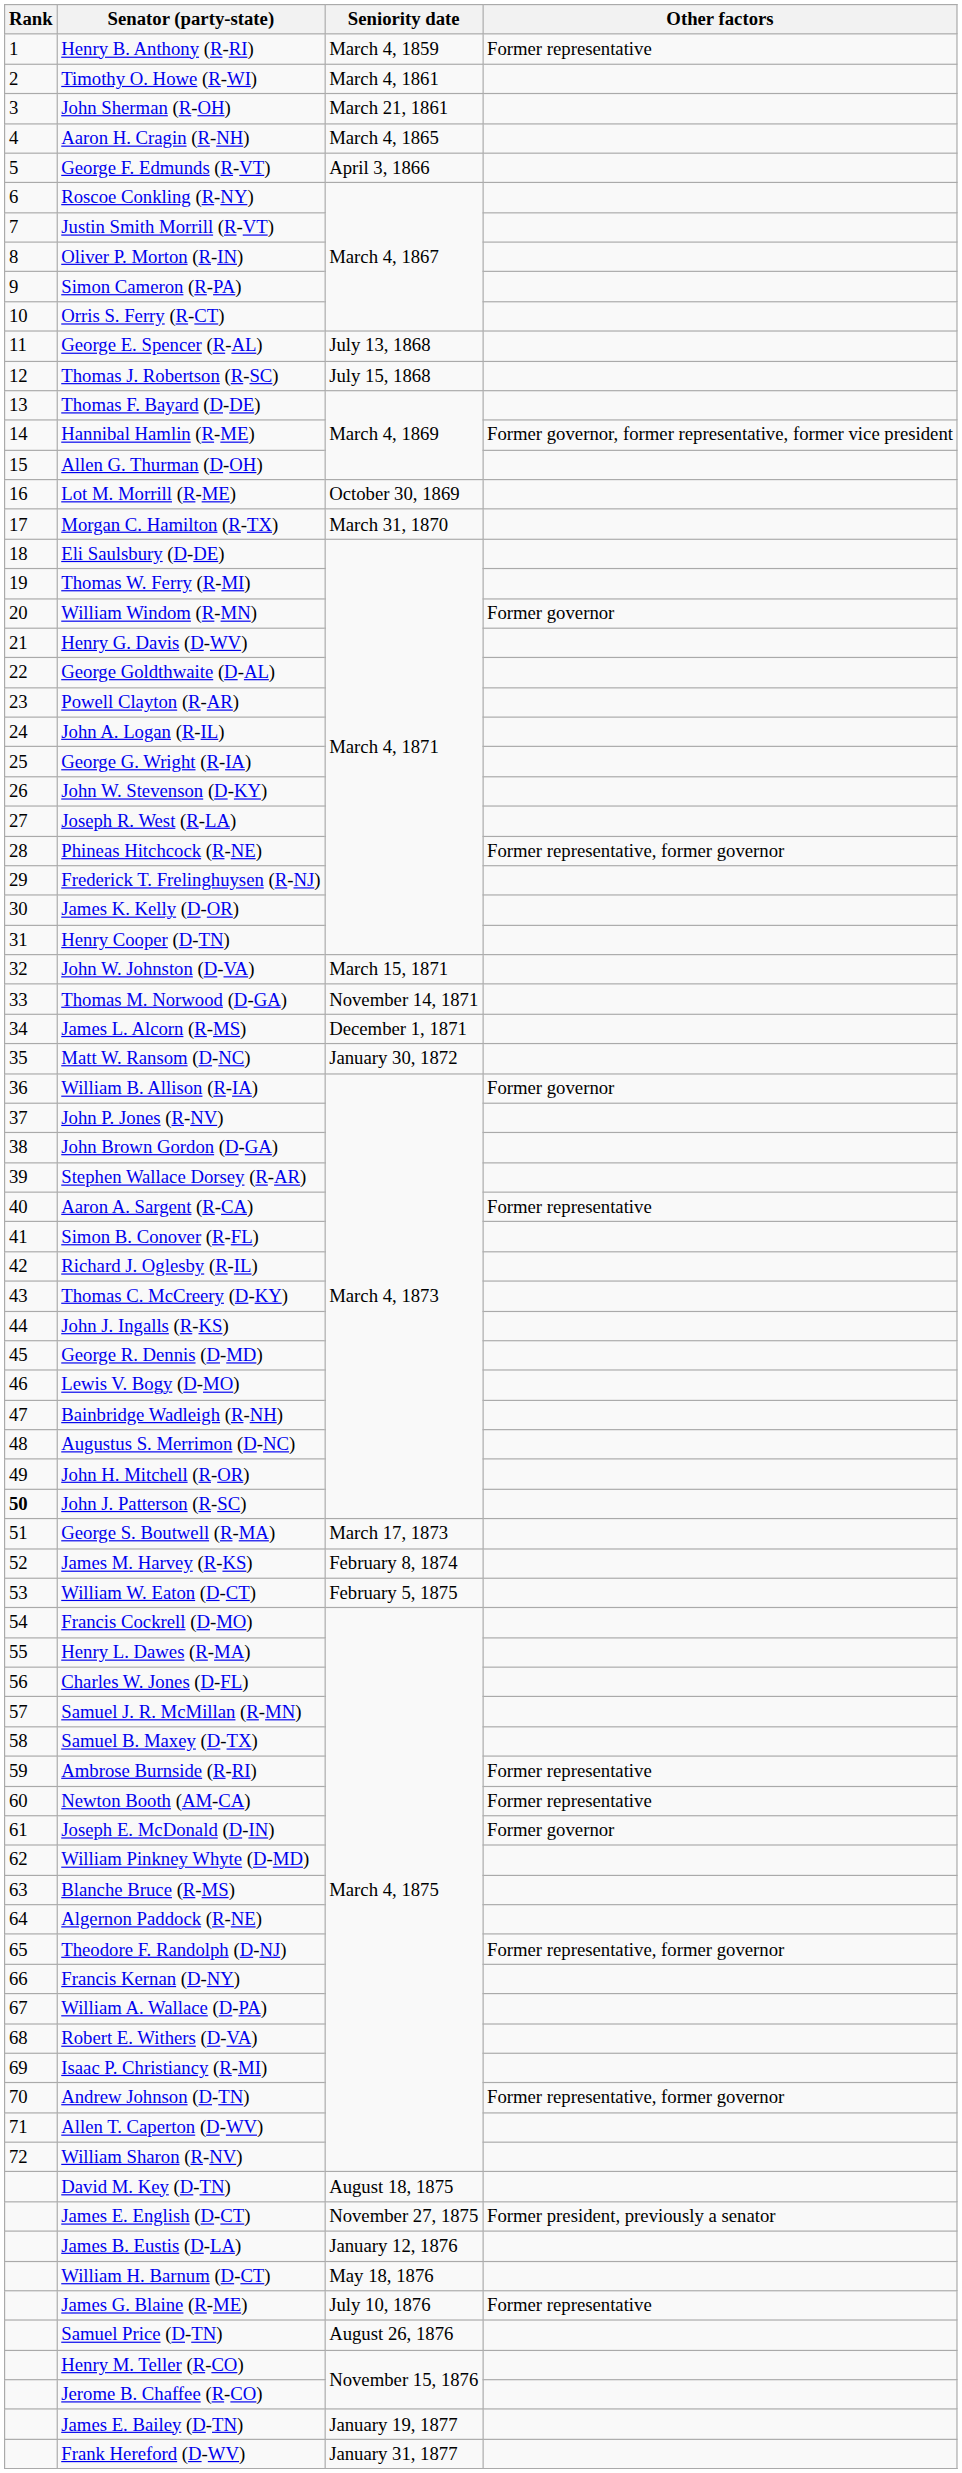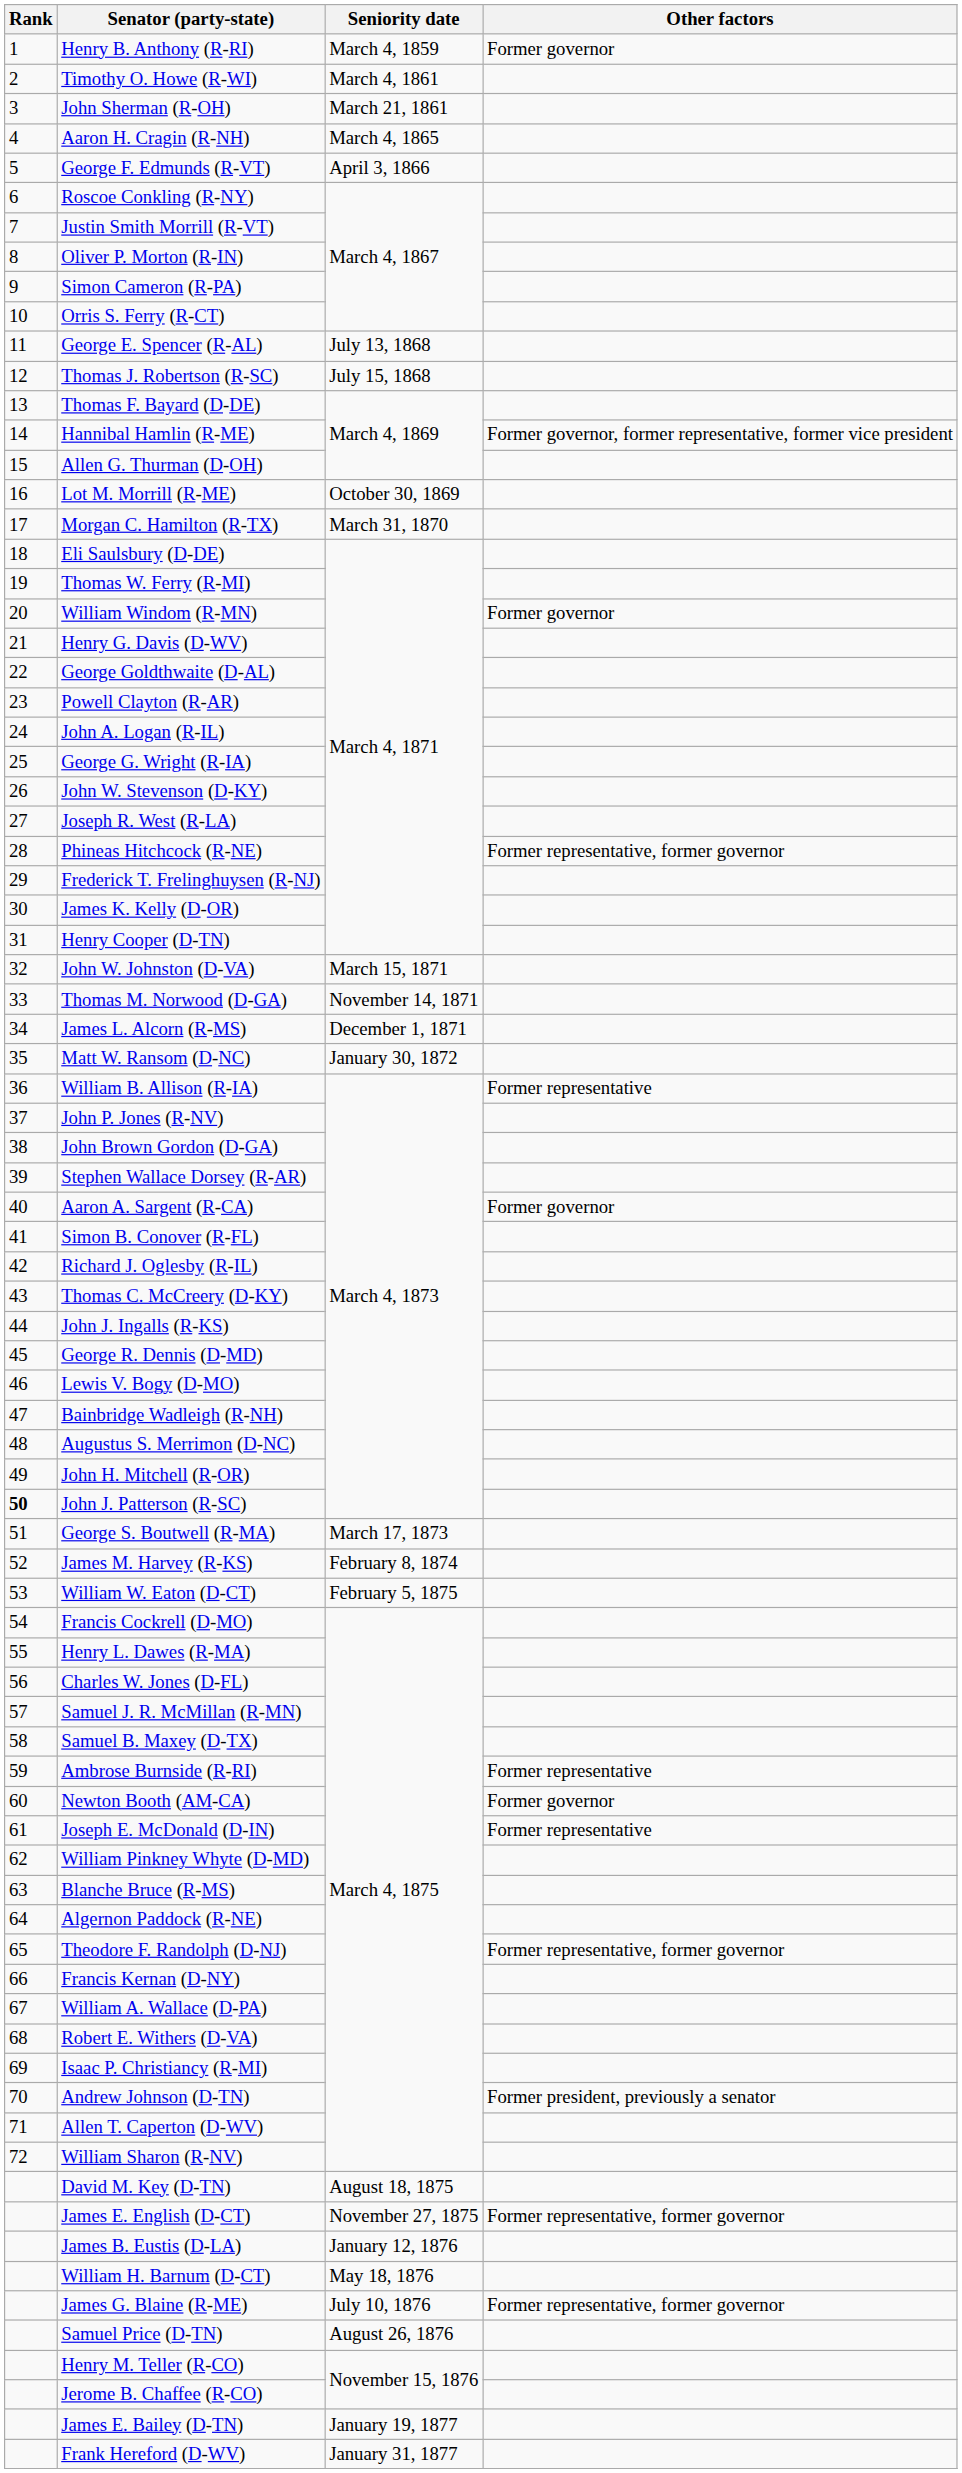Henry B. Anthony (R-RI) | Other factors: Former representative -> Former governor
William B. Allison (R-IA) | Other factors: Former governor -> Former representative
Aaron A. Sargent (R-CA) | Other factors: Former representative -> Former governor
Newton Booth (AM-CA) | Other factors: Former representative -> Former governor
Joseph E. McDonald (D-IN) | Other factors: Former governor -> Former representative
Andrew Johnson (D-TN) | Other factors: Former representative, former governor -> Former president, previously a senator
James E. English (D-CT) | Other factors: Former president, previously a senator -> Former representative, former governor
James G. Blaine (R-ME) | Other factors: Former representative -> Former representative, former governor
